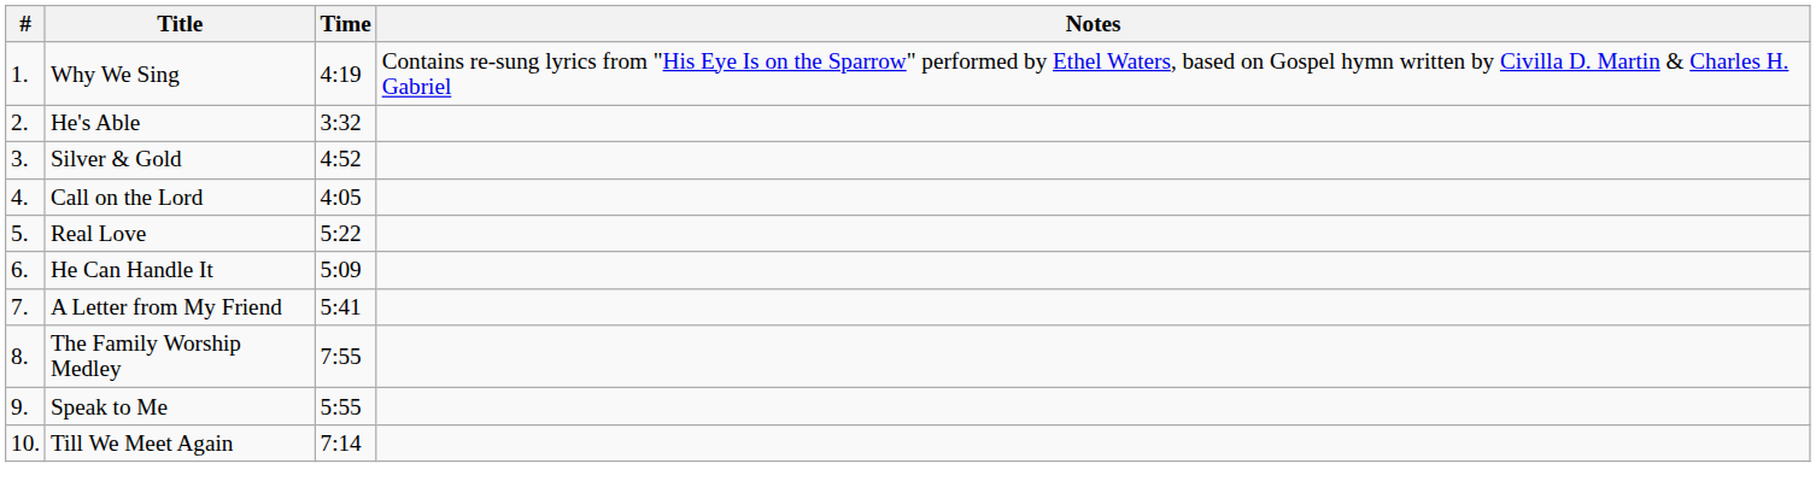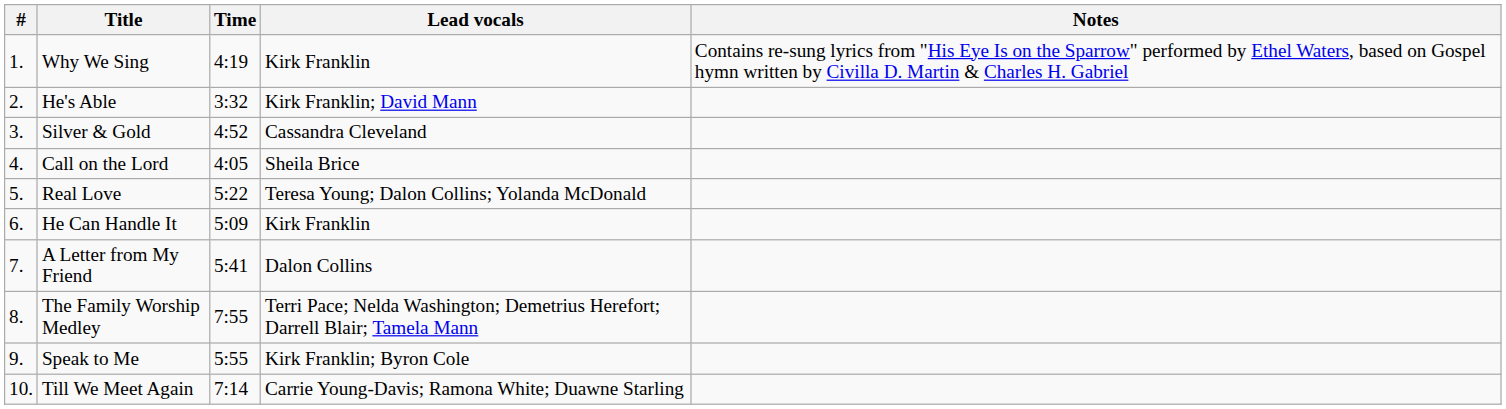+ column: Lead vocals | Kirk Franklin | Kirk Franklin; David Mann | Cassandra Cleveland | Sheila Brice | Teresa Young; Dalon Collins; Yolanda McDonald | Kirk Franklin | Dalon Collins | Terri Pace; Nelda Washington; Demetrius Herefort; Darrell Blair; Tamela Mann | Kirk Franklin; Byron Cole | Carrie Young-Davis; Ramona White; Duawne Starling
